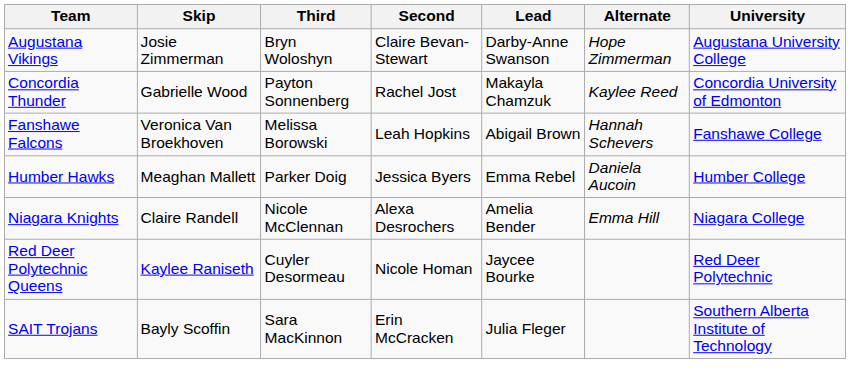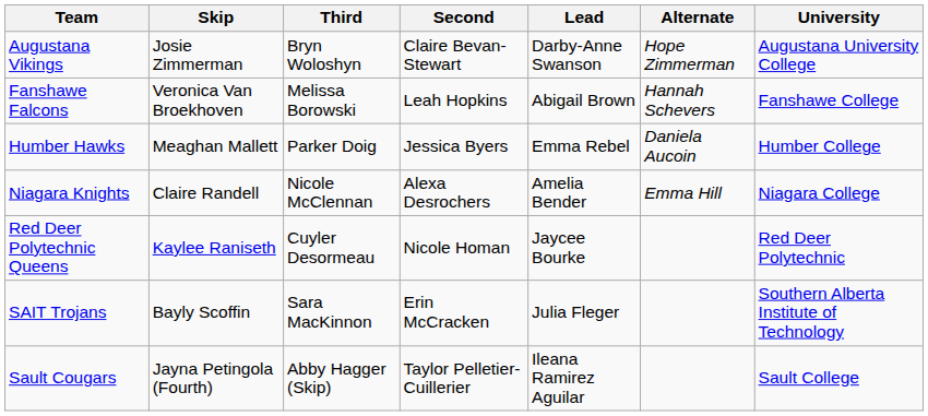- row: Concordia Thunder | Gabrielle Wood | Payton Sonnenberg | Rachel Jost | Makayla Chamzuk | Kaylee Reed | Concordia University of Edmonton
+ row: Sault Cougars | Jayna Petingola (Fourth) | Abby Hagger (Skip) | Taylor Pelletier-Cuillerier | Ileana Ramirez Aguilar | Sault College
